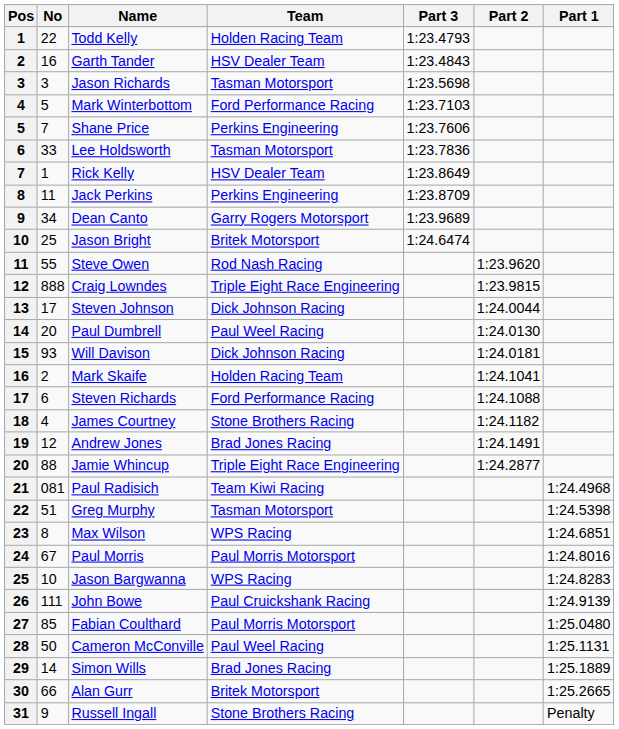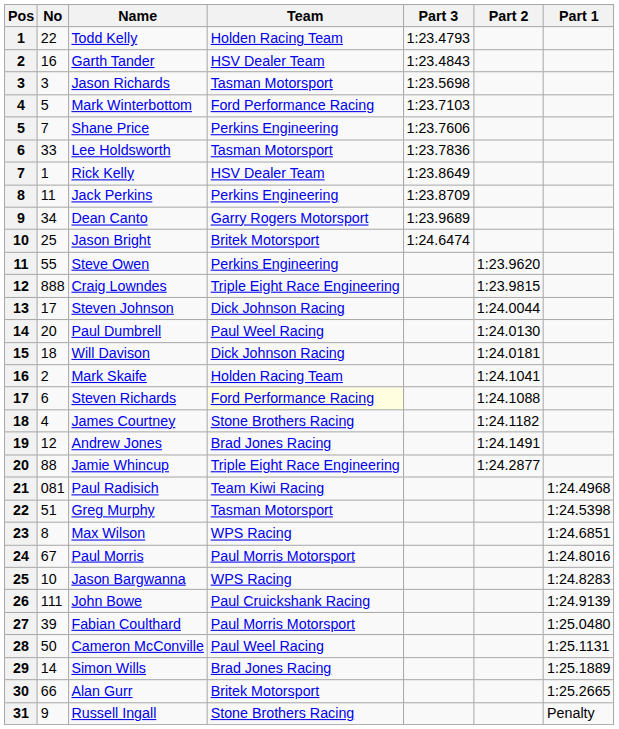Steve Owen | Team: Rod Nash Racing -> Perkins Engineering
Will Davison | No: 93 -> 18
Steven Richards | Team: no background -> lightyellow background
Fabian Coulthard | No: 85 -> 39
